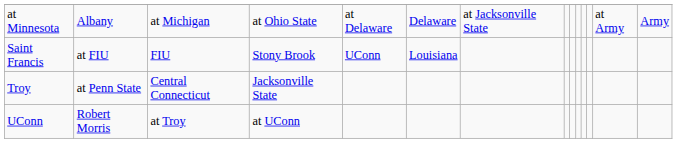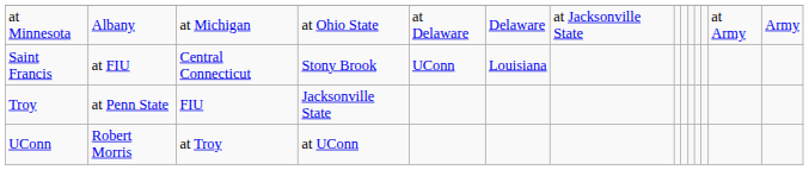Saint Francis | column 3: FIU -> Central Connecticut
Troy | column 3: Central Connecticut -> FIU
